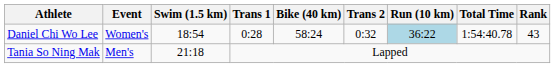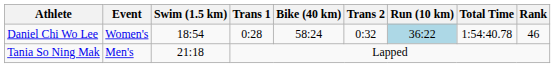Daniel Chi Wo Lee | Rank: 43 -> 46
